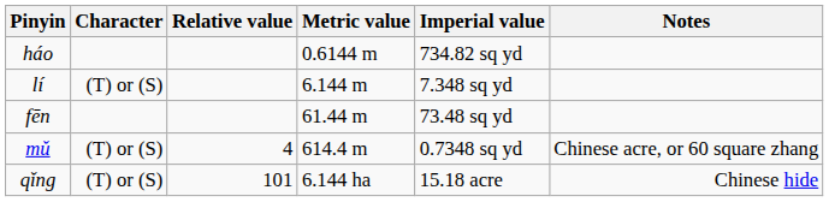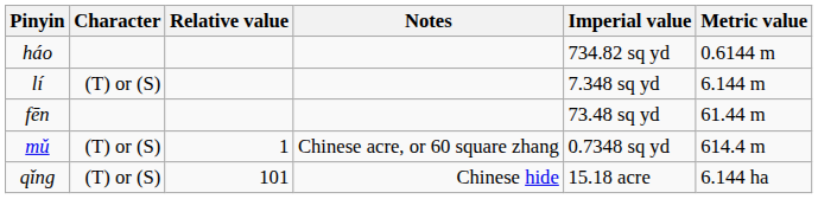columns swapped: Metric value <-> Notes
mǔ | Relative value: 4 -> 1
